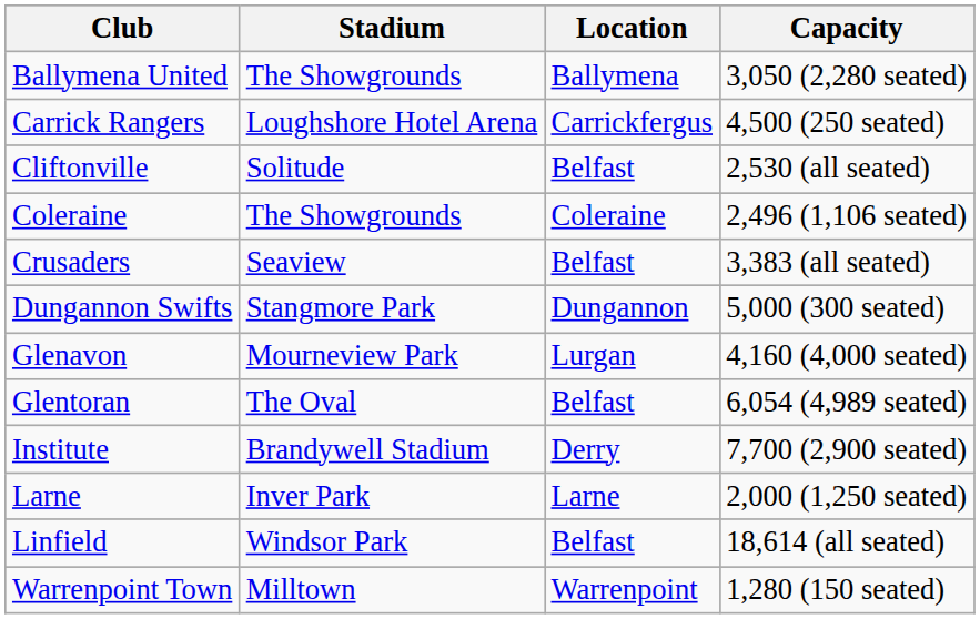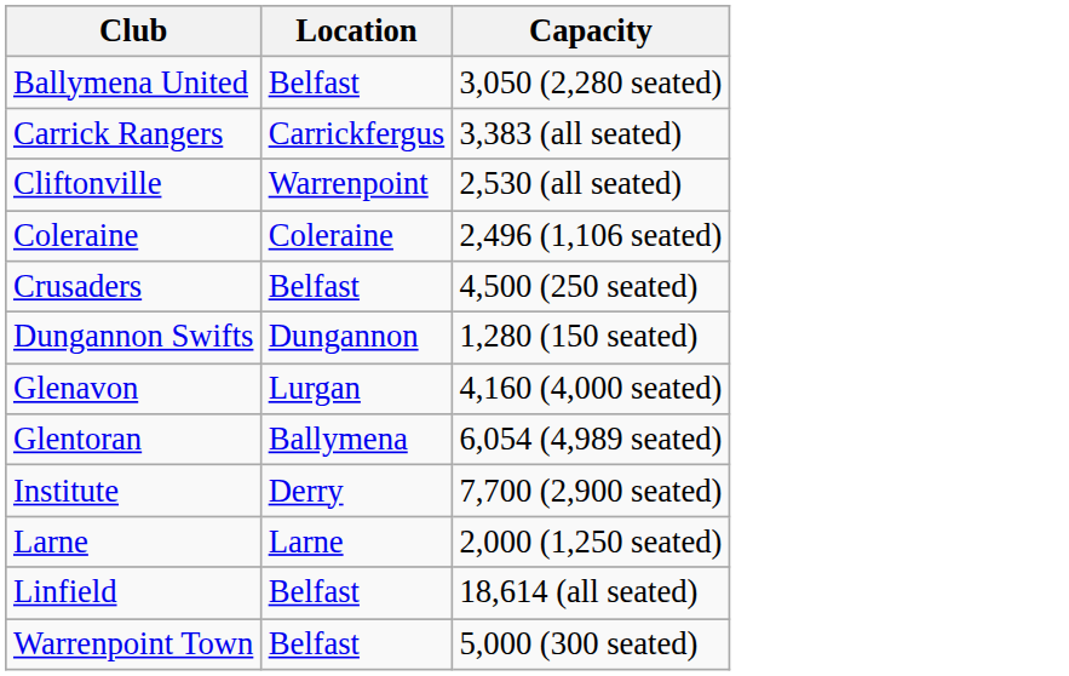- column: Stadium | The Showgrounds | Loughshore Hotel Arena | Solitude | The Showgrounds | Seaview | Stangmore Park | Mourneview Park | The Oval | Brandywell Stadium | Inver Park | Windsor Park | Milltown
Ballymena United | Location: Ballymena -> Belfast
Carrick Rangers | Capacity: 4,500 (250 seated) -> 3,383 (all seated)
Cliftonville | Location: Belfast -> Warrenpoint
Crusaders | Capacity: 3,383 (all seated) -> 4,500 (250 seated)
Dungannon Swifts | Capacity: 5,000 (300 seated) -> 1,280 (150 seated)
Glentoran | Location: Belfast -> Ballymena
Warrenpoint Town | Location: Warrenpoint -> Belfast
Warrenpoint Town | Capacity: 1,280 (150 seated) -> 5,000 (300 seated)
